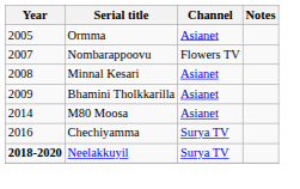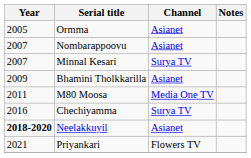Nombarappoovu | Channel: Flowers TV -> Asianet
Minnal Kesari | Year: 2008 -> 2007
Minnal Kesari | Channel: Asianet -> Surya TV
M80 Moosa | Year: 2014 -> 2011
M80 Moosa | Channel: Asianet -> Media One TV
Neelakkuyil | Channel: Surya TV -> Asianet
+ row: 2021 | Priyankari | Flowers TV
